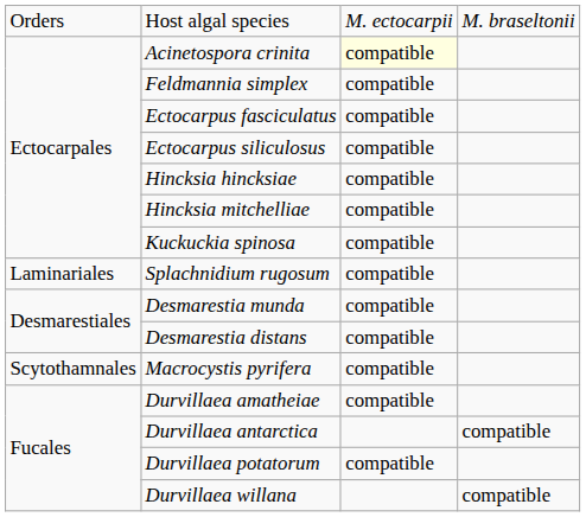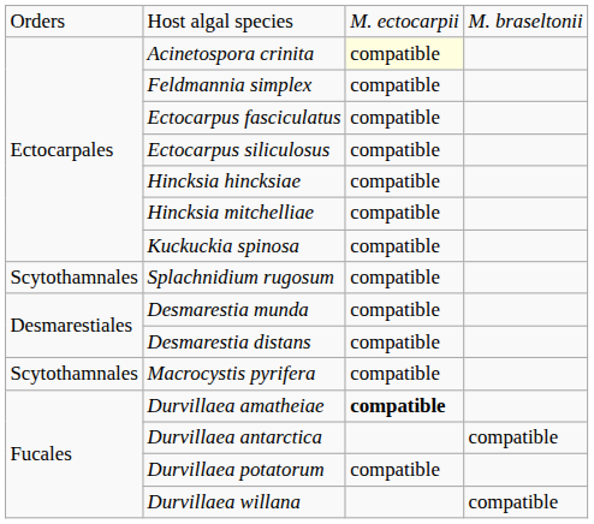Splachnidium rugosum | column 1: Laminariales -> Scytothamnales
Durvillaea amatheiae | column 3: normal -> bold
